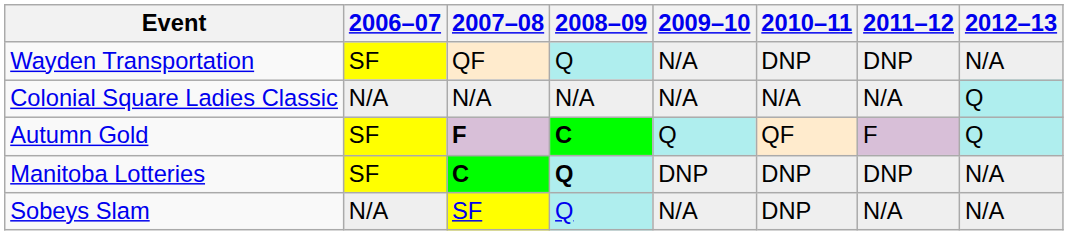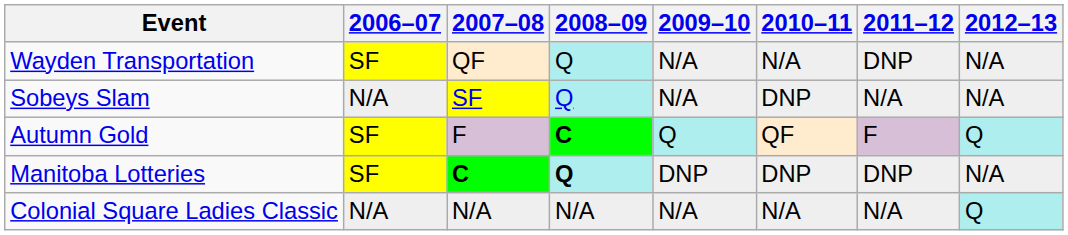Wayden Transportation | 2010–11: DNP -> N/A
rows swapped: Sobeys Slam <-> Colonial Square Ladies Classic
Autumn Gold | 2007–08: bold -> normal
